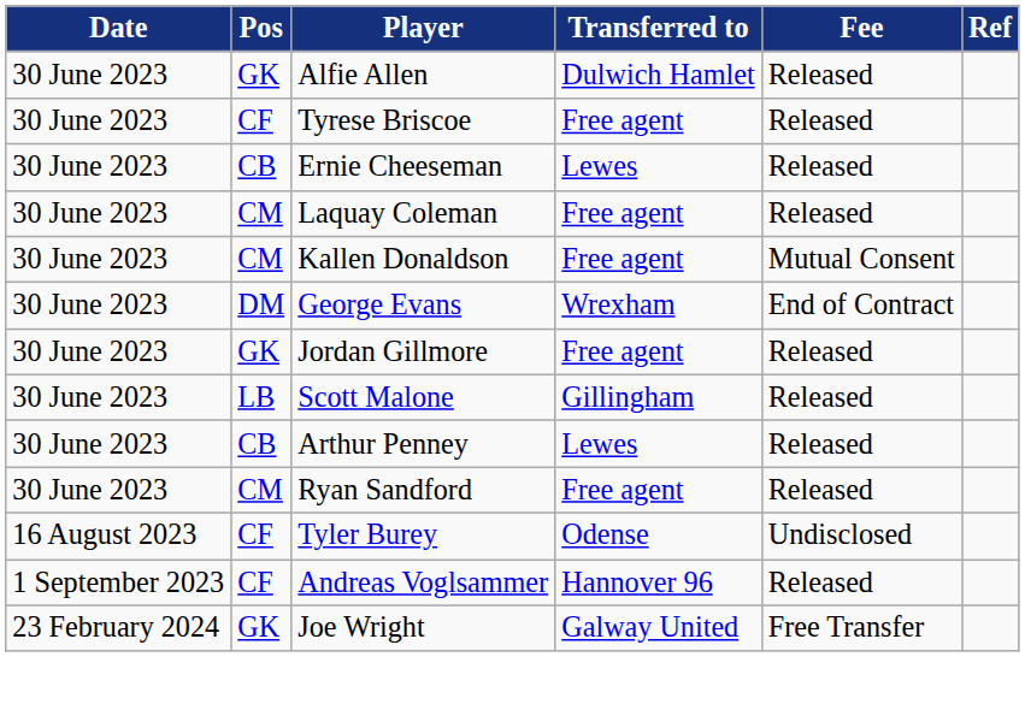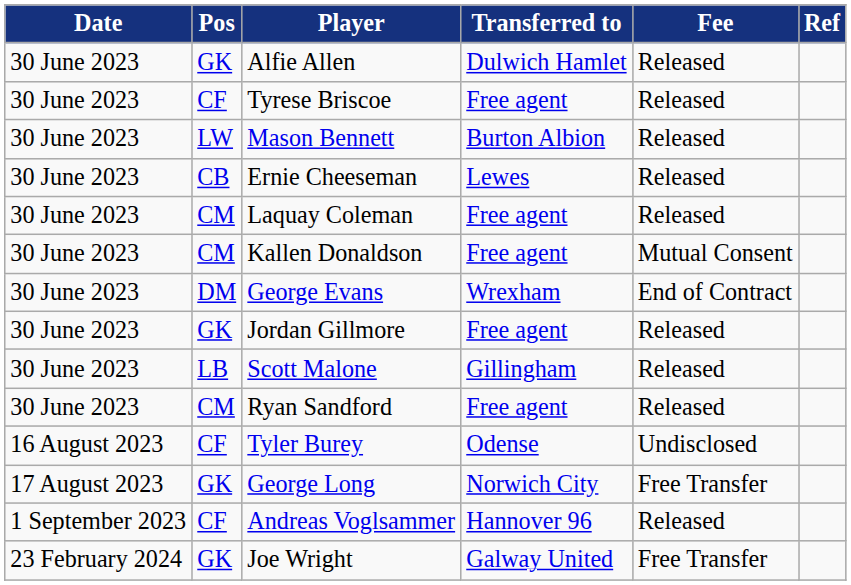+ row: 30 June 2023 | LW | Mason Bennett | Burton Albion | Released
- row: 30 June 2023 | CB | Arthur Penney | Lewes | Released
+ row: 17 August 2023 | GK | George Long | Norwich City | Free Transfer
